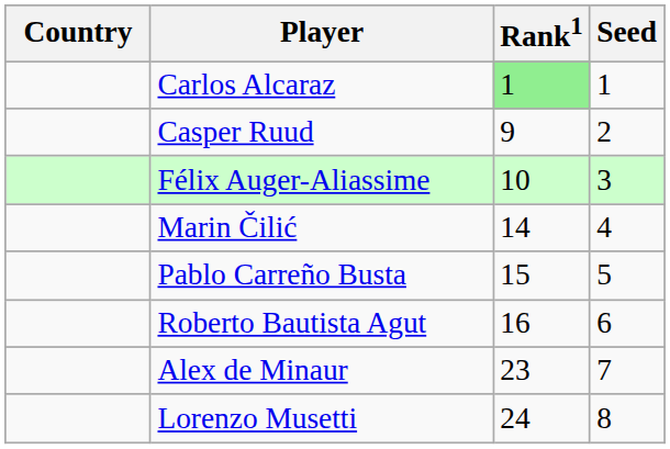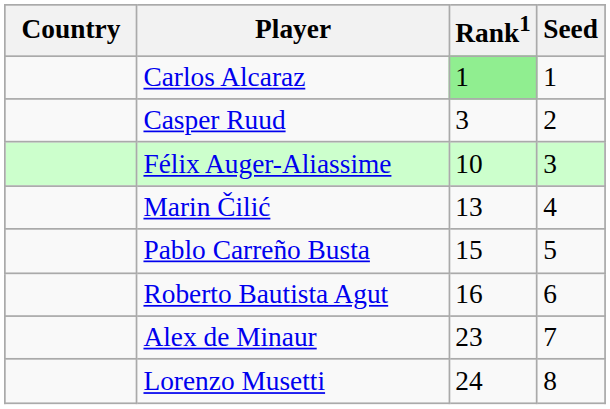Casper Ruud | Rank1: 9 -> 3
Marin Čilić | Rank1: 14 -> 13
